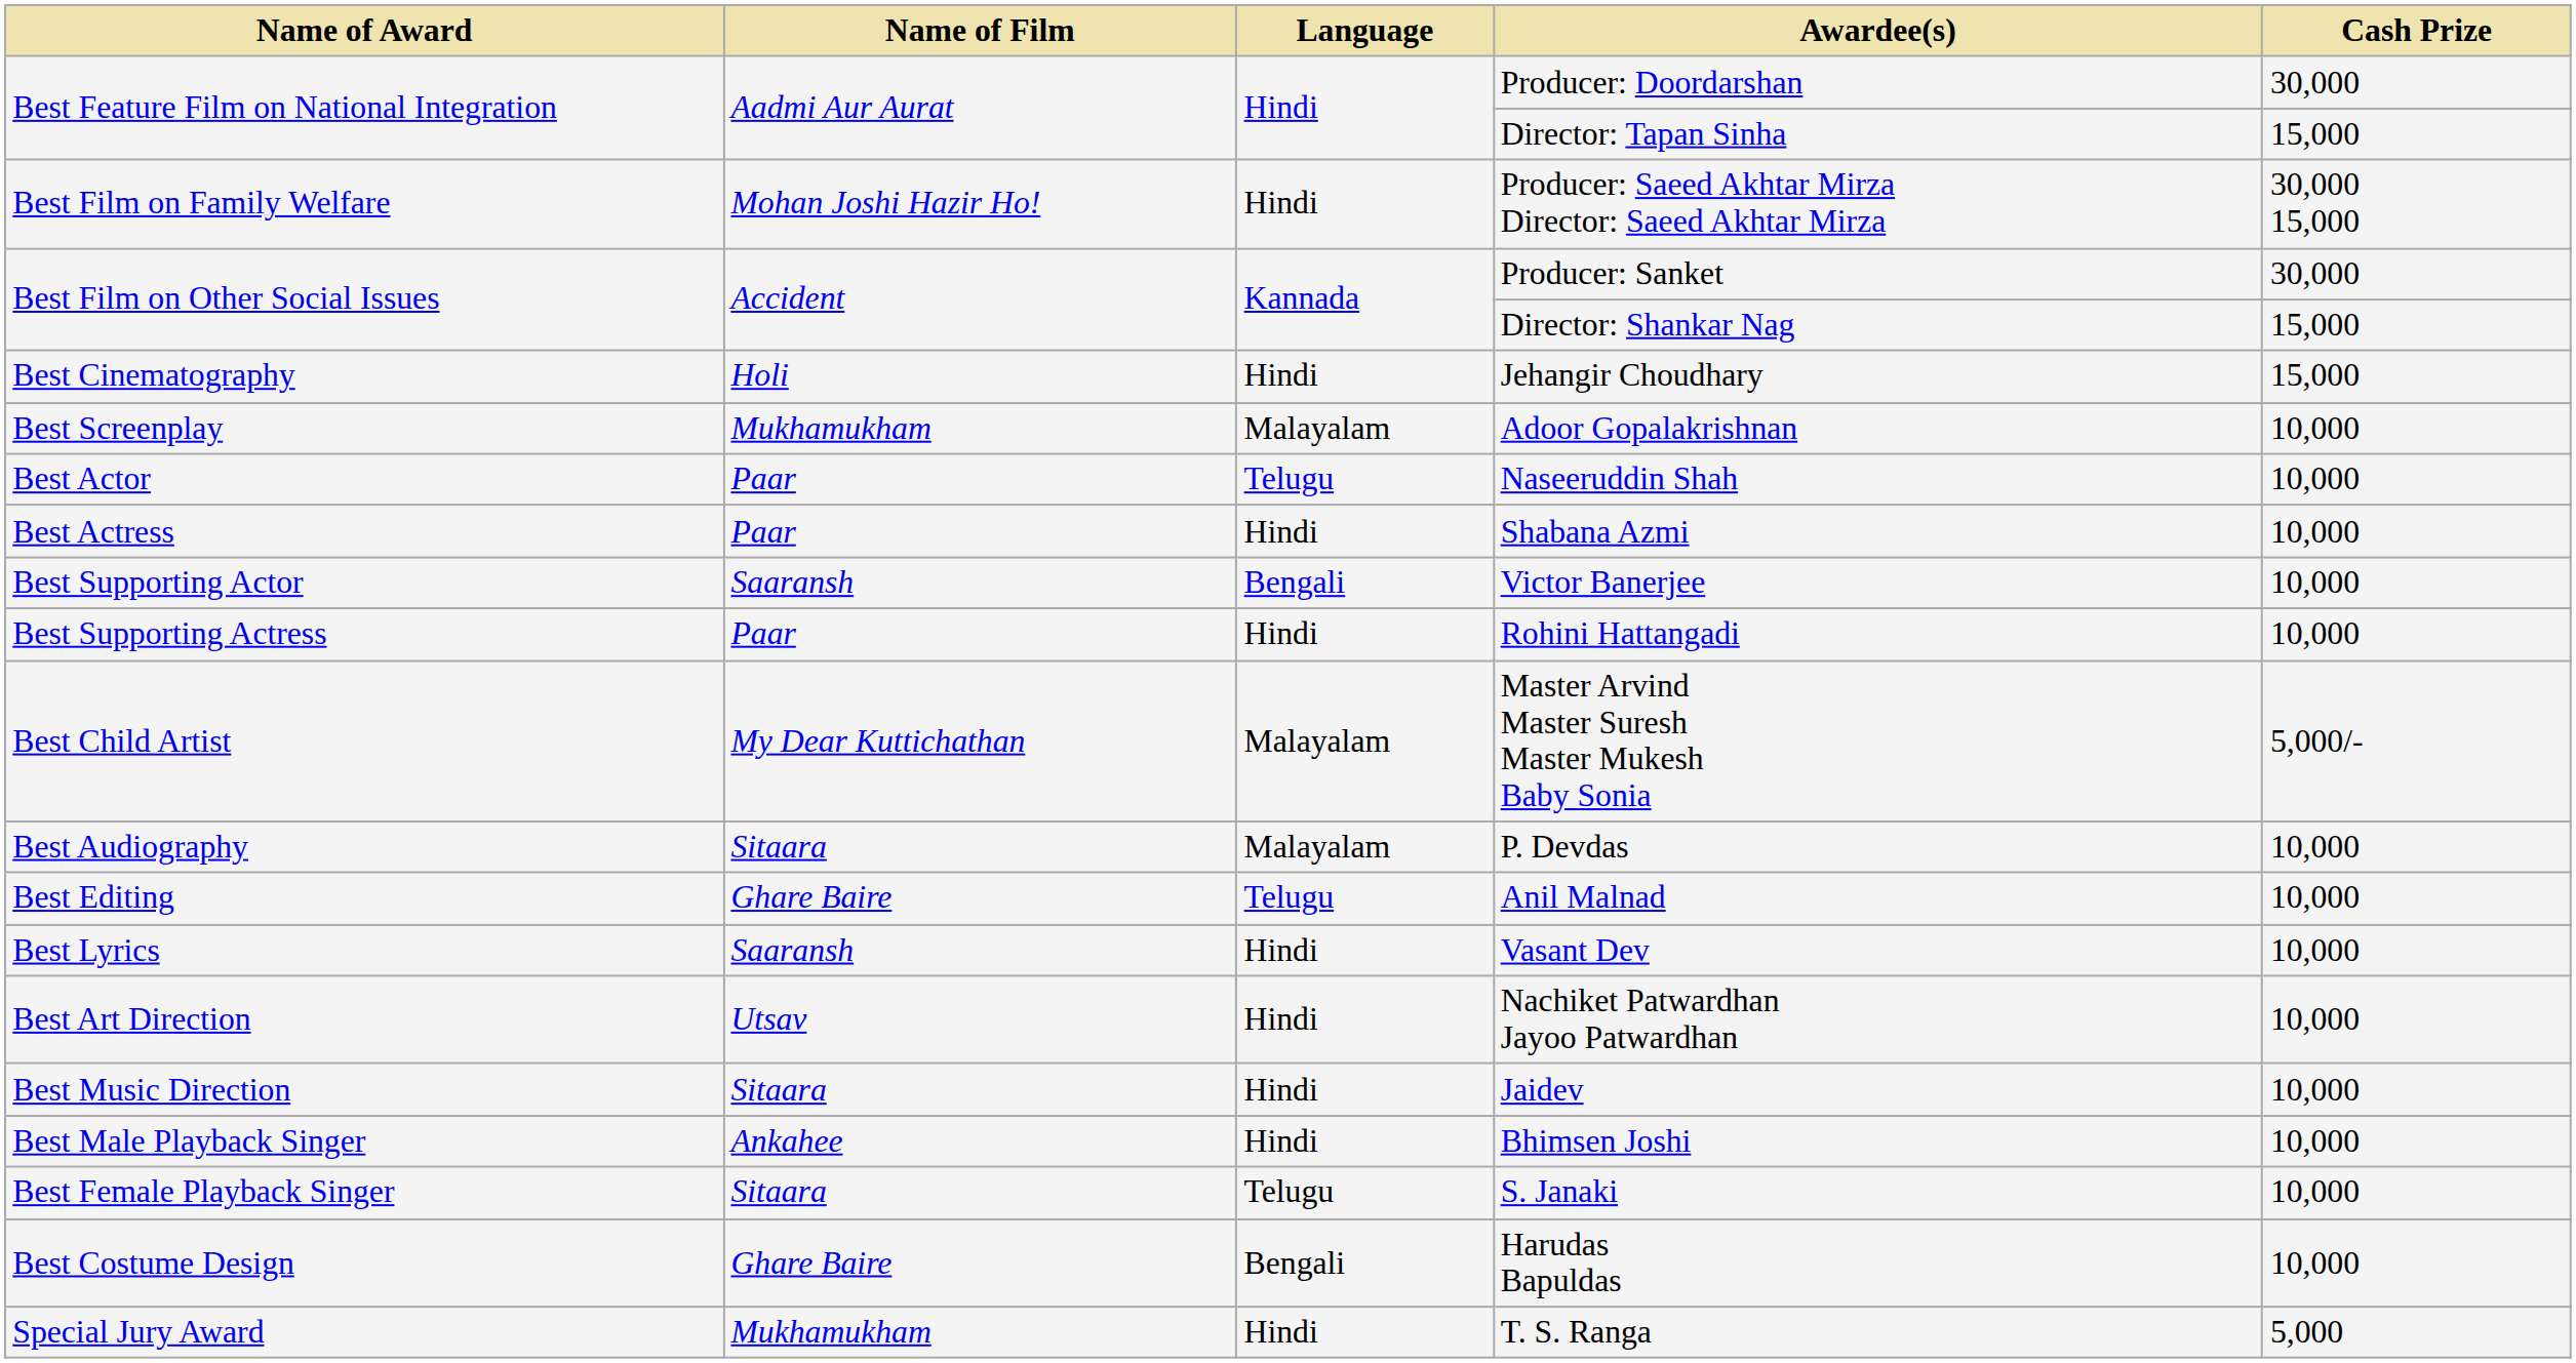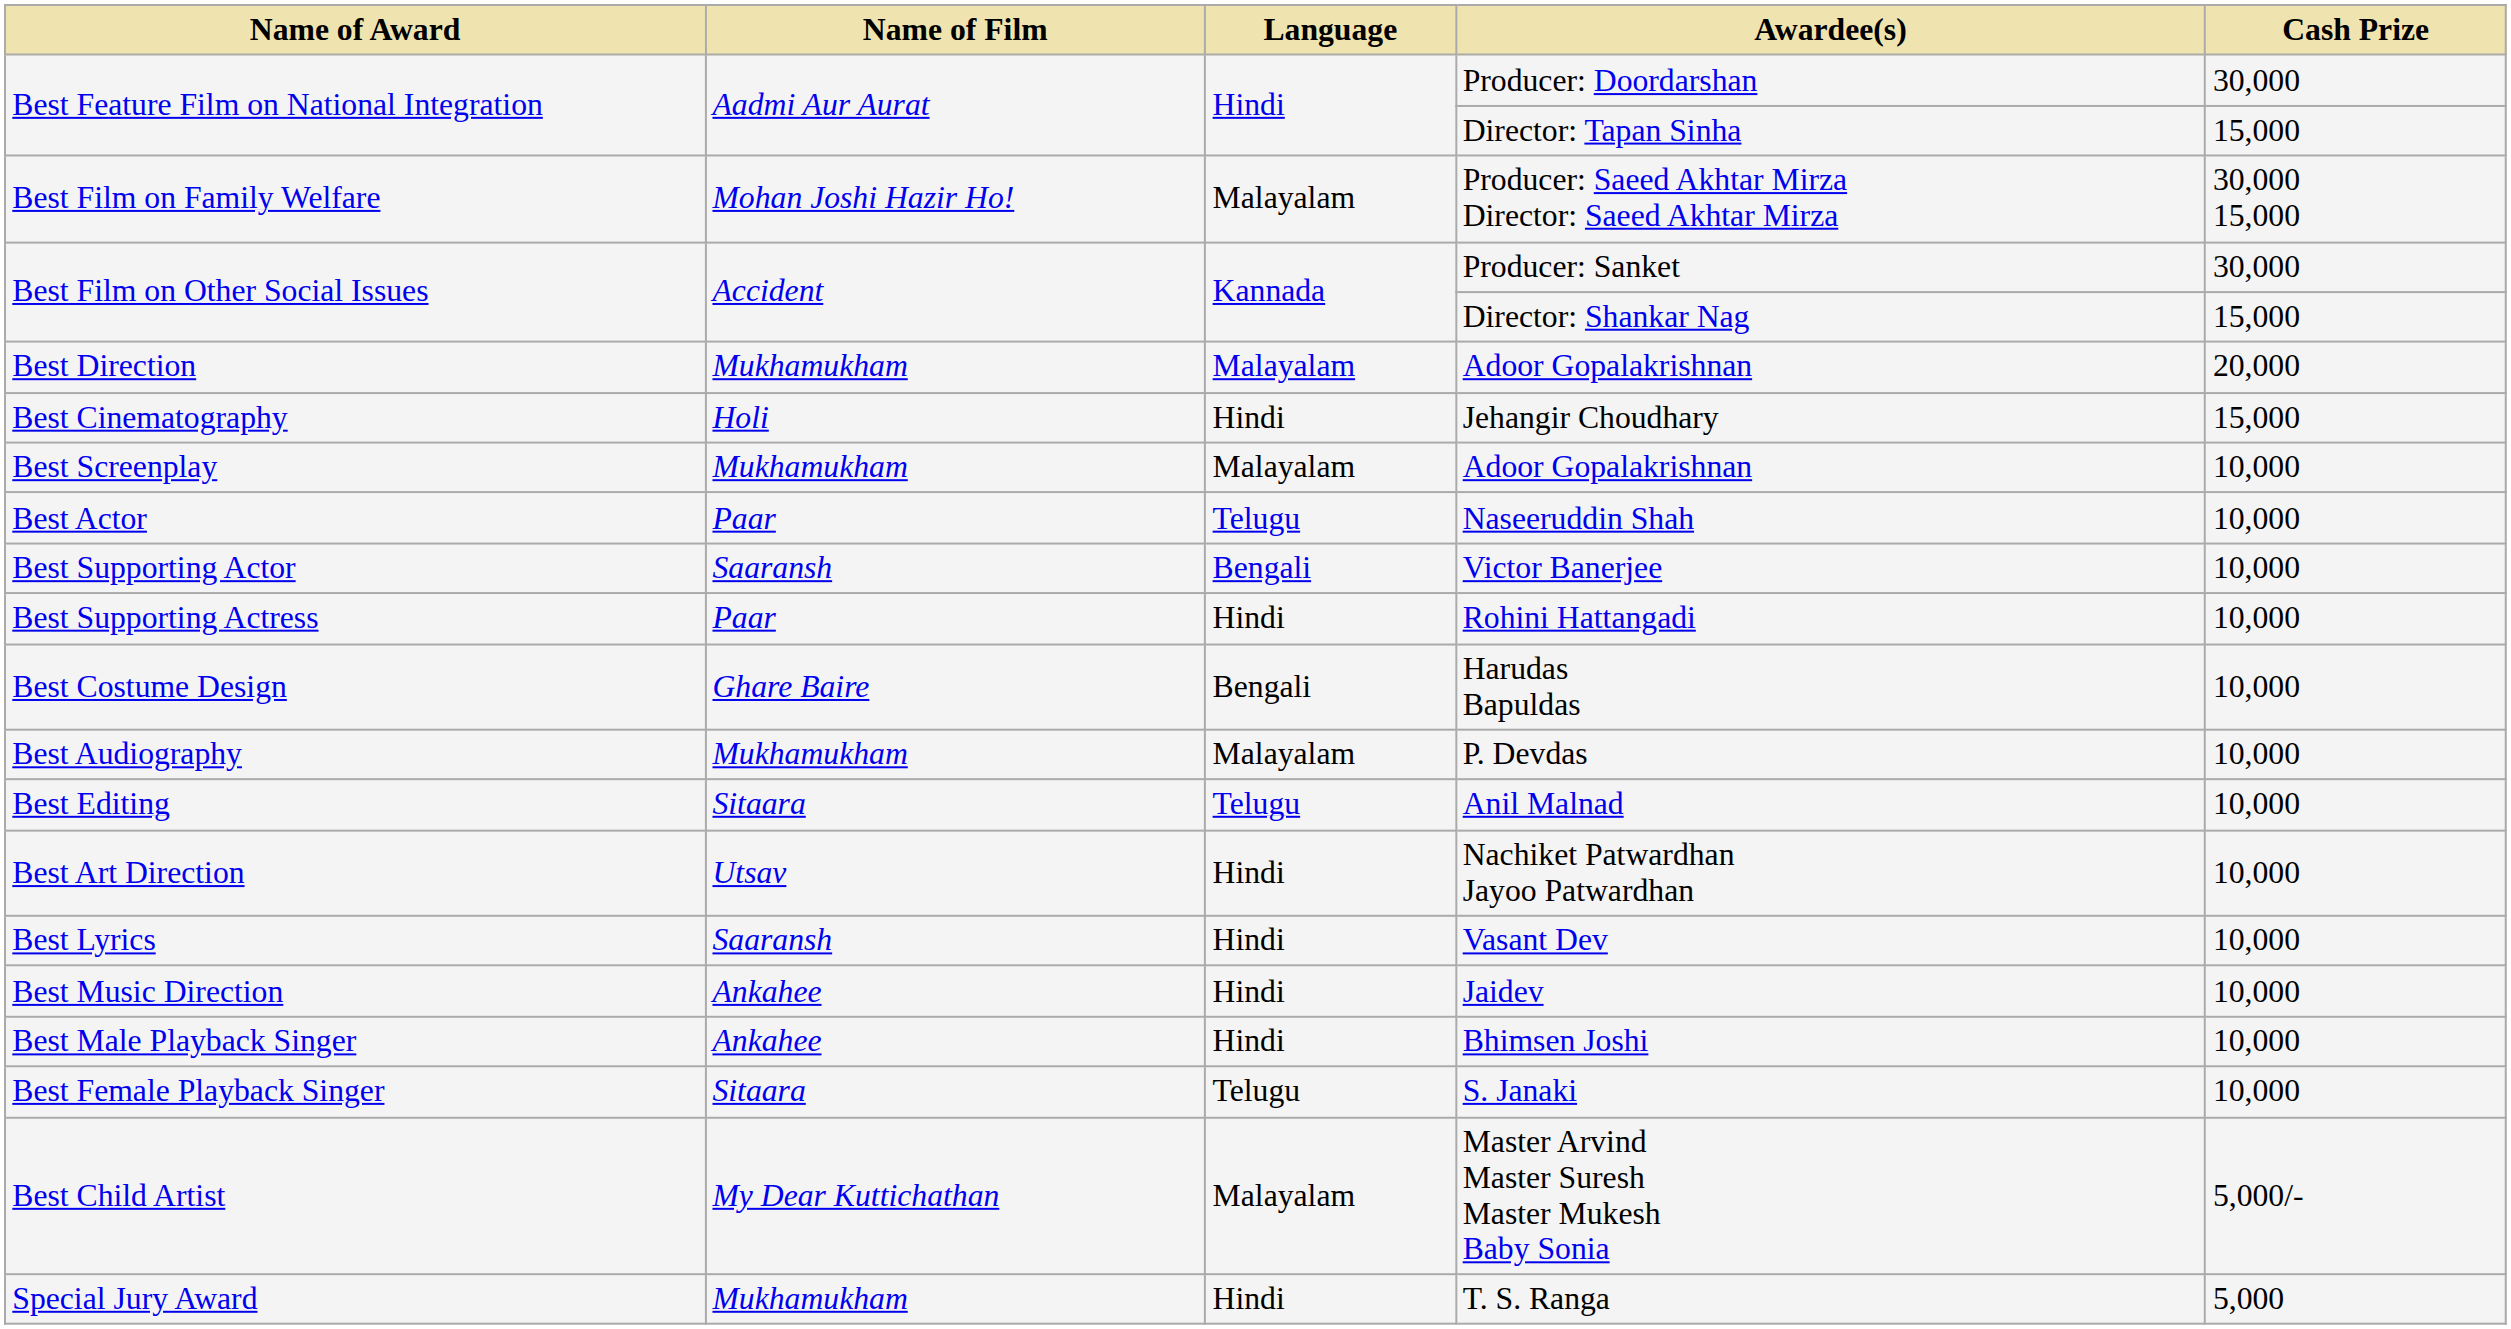Producer: Saeed Akhtar Mirza Director: Saeed Akhtar Mirza | Language: Hindi -> Malayalam
+ row: Best Direction | Mukhamukham | Malayalam | Adoor Gopalakrishnan | 20,000
- row: Best Actress | Paar | Hindi | Shabana Azmi | 10,000
rows swapped: Master Arvind Master Suresh Master Mukesh Baby Sonia <-> Harudas Bapuldas
P. Devdas | Name of Film: Sitaara -> Mukhamukham
Anil Malnad | Name of Film: Ghare Baire -> Sitaara
rows swapped: Nachiket Patwardhan Jayoo Patwardhan <-> Vasant Dev
Jaidev | Name of Film: Sitaara -> Ankahee
